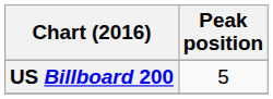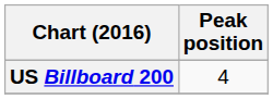US Billboard 200 | Peak position: 5 -> 4
